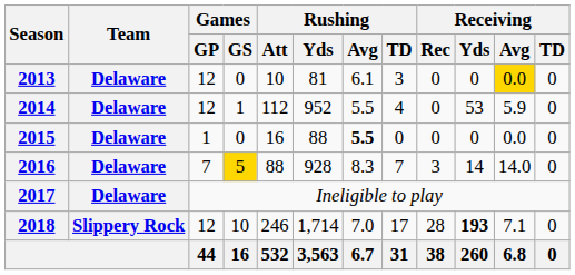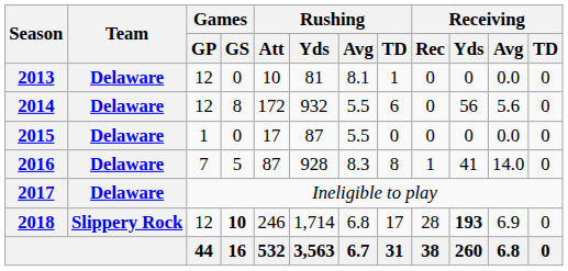2013 | Rushing / Avg: 6.1 -> 8.1
2013 | Rushing / TD: 3 -> 1
2013 | Receiving / Avg: gold background -> no background
2014 | Games / GS: 1 -> 8
2014 | Rushing / Att: 112 -> 172
2014 | Rushing / Yds: 952 -> 932
2014 | Rushing / TD: 4 -> 6
2014 | Receiving / Yds: 53 -> 56
2014 | Receiving / Avg: 5.9 -> 5.6
2015 | Rushing / Att: 16 -> 17
2015 | Rushing / Yds: 88 -> 87
2015 | Rushing / Avg: bold -> normal
2016 | Games / GS: gold background -> no background
2016 | Rushing / Att: 88 -> 87
2016 | Rushing / TD: 7 -> 8
2016 | Receiving / Rec: 3 -> 1
2016 | Receiving / Yds: 14 -> 41
2018 | Games / GS: normal -> bold
2018 | Rushing / Avg: 7.0 -> 6.8
2018 | Receiving / Avg: 7.1 -> 6.9
